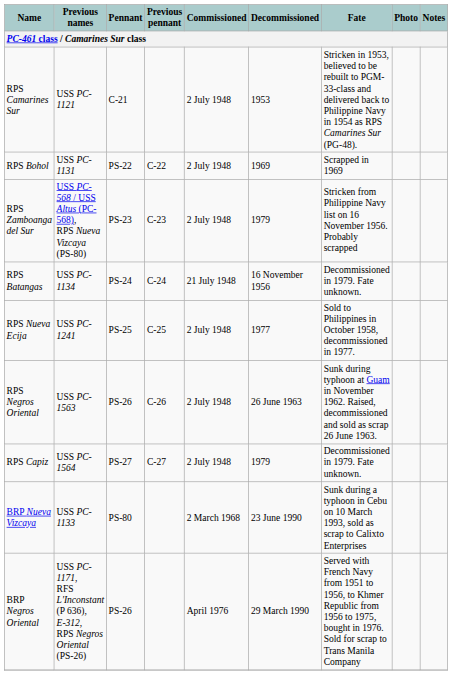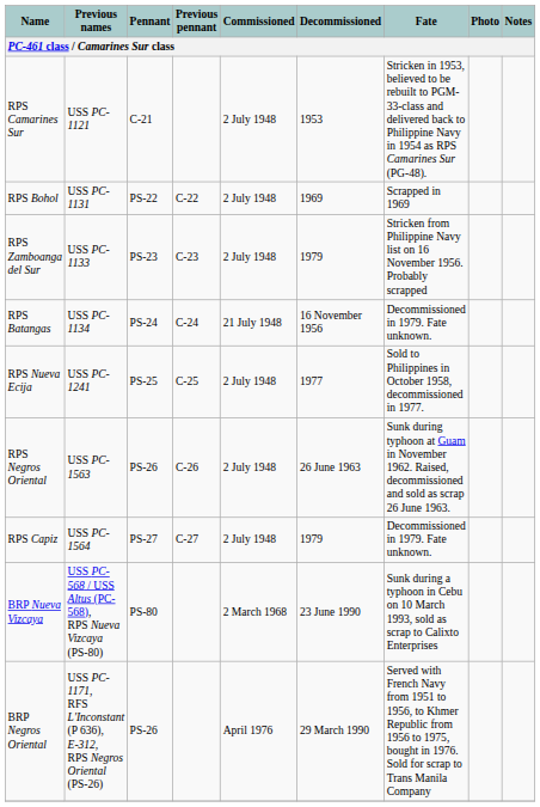RPS Zamboanga del Sur | Previous names: USS PC-568 / USS Altus (PC-568), RPS Nueva Vizcaya (PS-80) -> USS PC-1133
BRP Nueva Vizcaya | Previous names: USS PC-1133 -> USS PC-568 / USS Altus (PC-568), RPS Nueva Vizcaya (PS-80)
